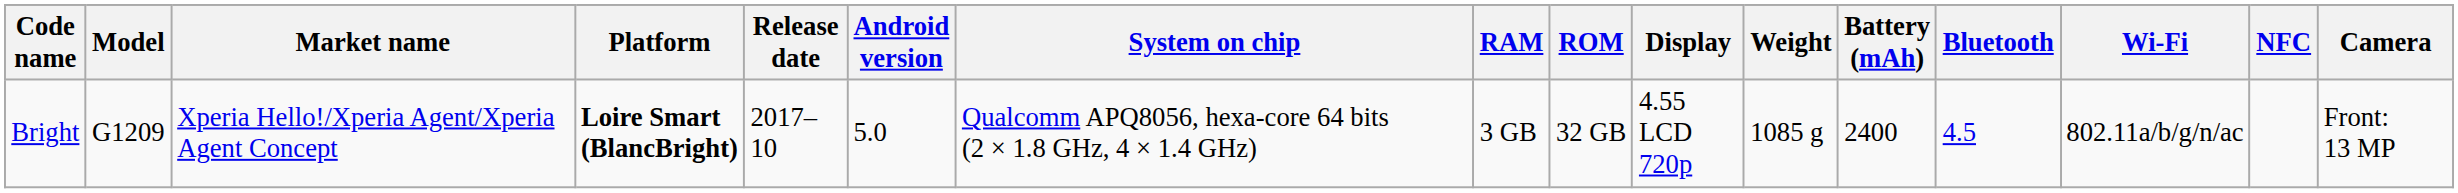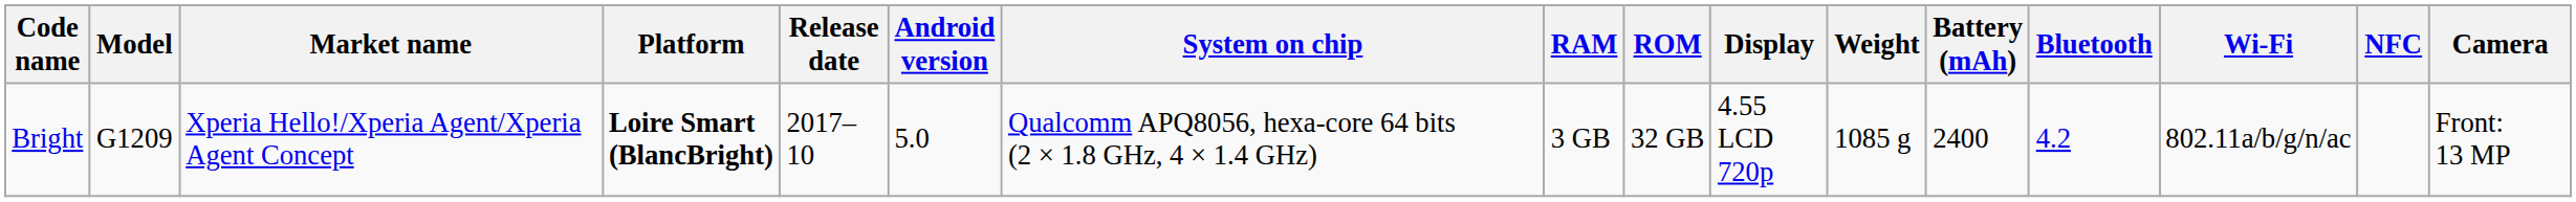Bright | Bluetooth: 4.5 -> 4.2
